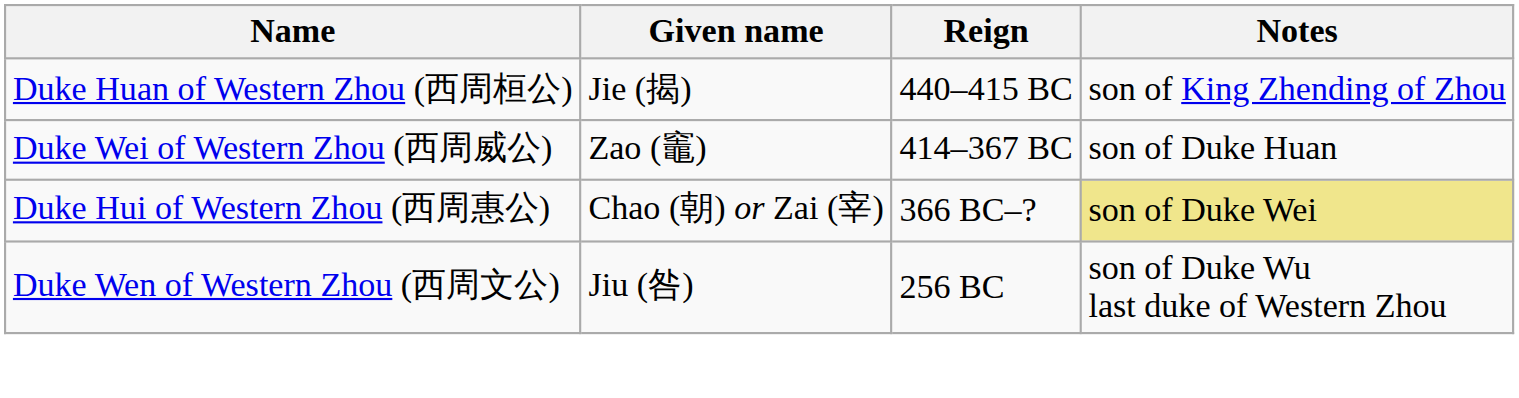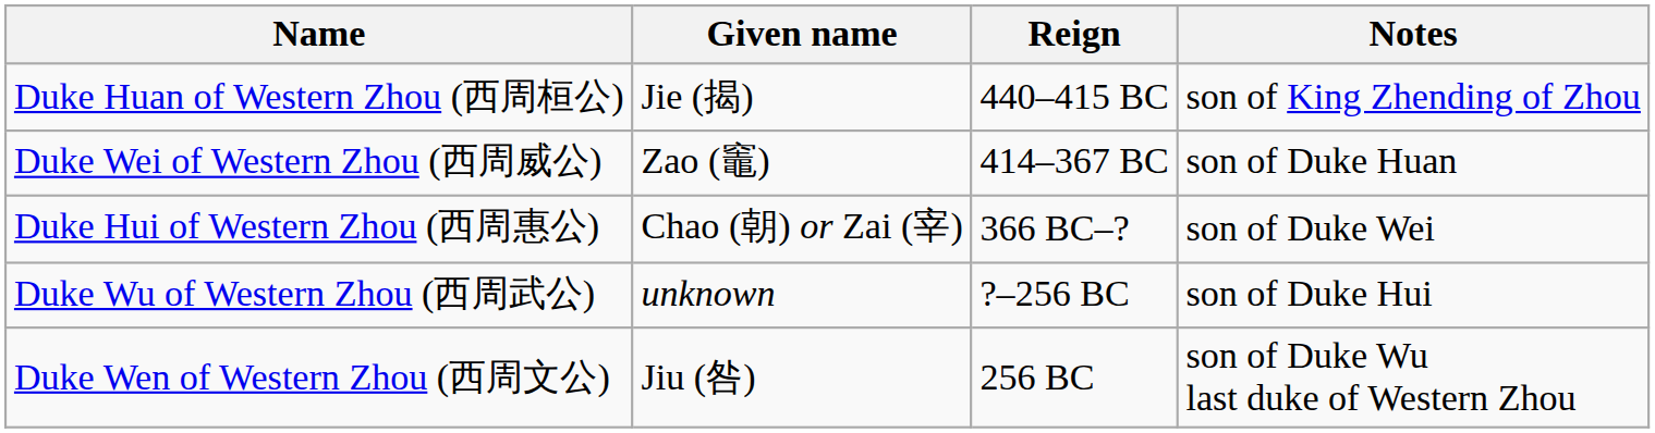Duke Hui of Western Zhou (西周惠公) | Notes: khaki background -> no background
+ row: Duke Wu of Western Zhou (西周武公) | unknown | ?–256 BC | son of Duke Hui
